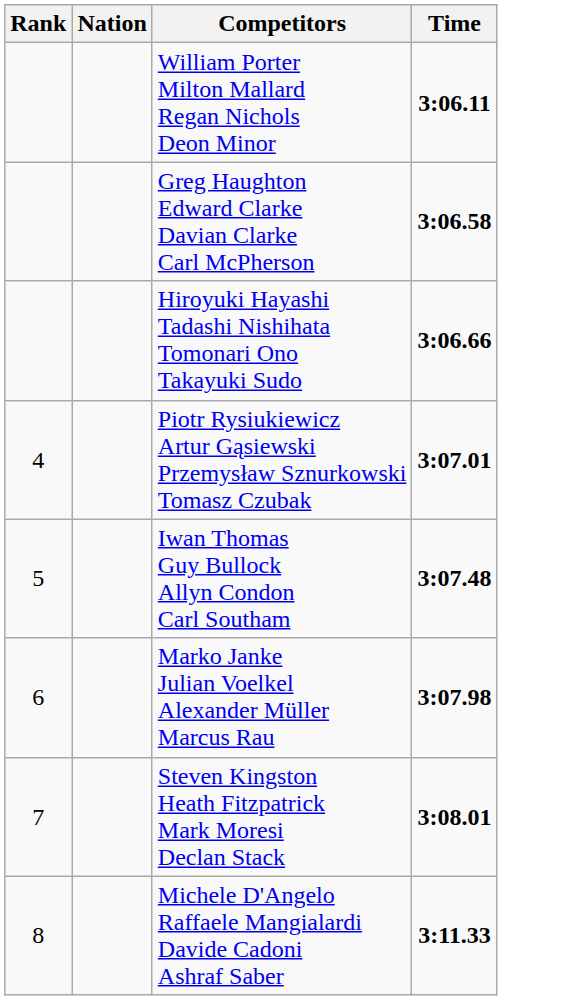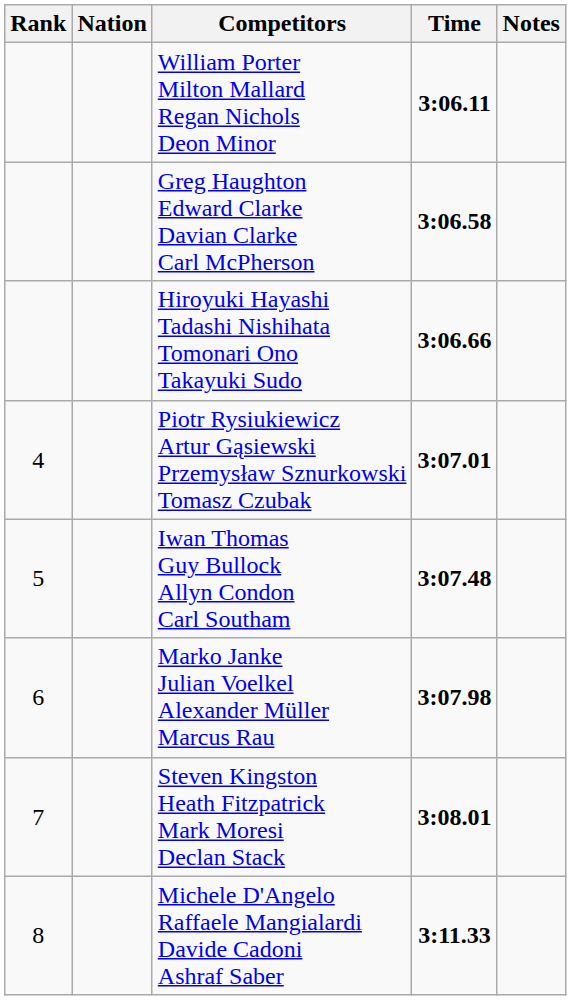+ column: Notes
